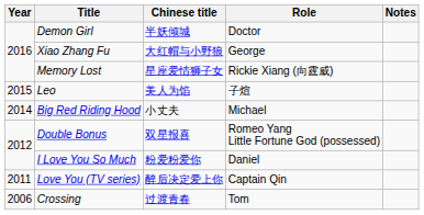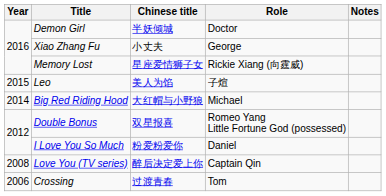Xiao Zhang Fu | Chinese title: 大红帽与小野狼 -> 小丈夫
Big Red Riding Hood | Chinese title: 小丈夫 -> 大红帽与小野狼
Love You (TV series) | Year: 2011 -> 2008
